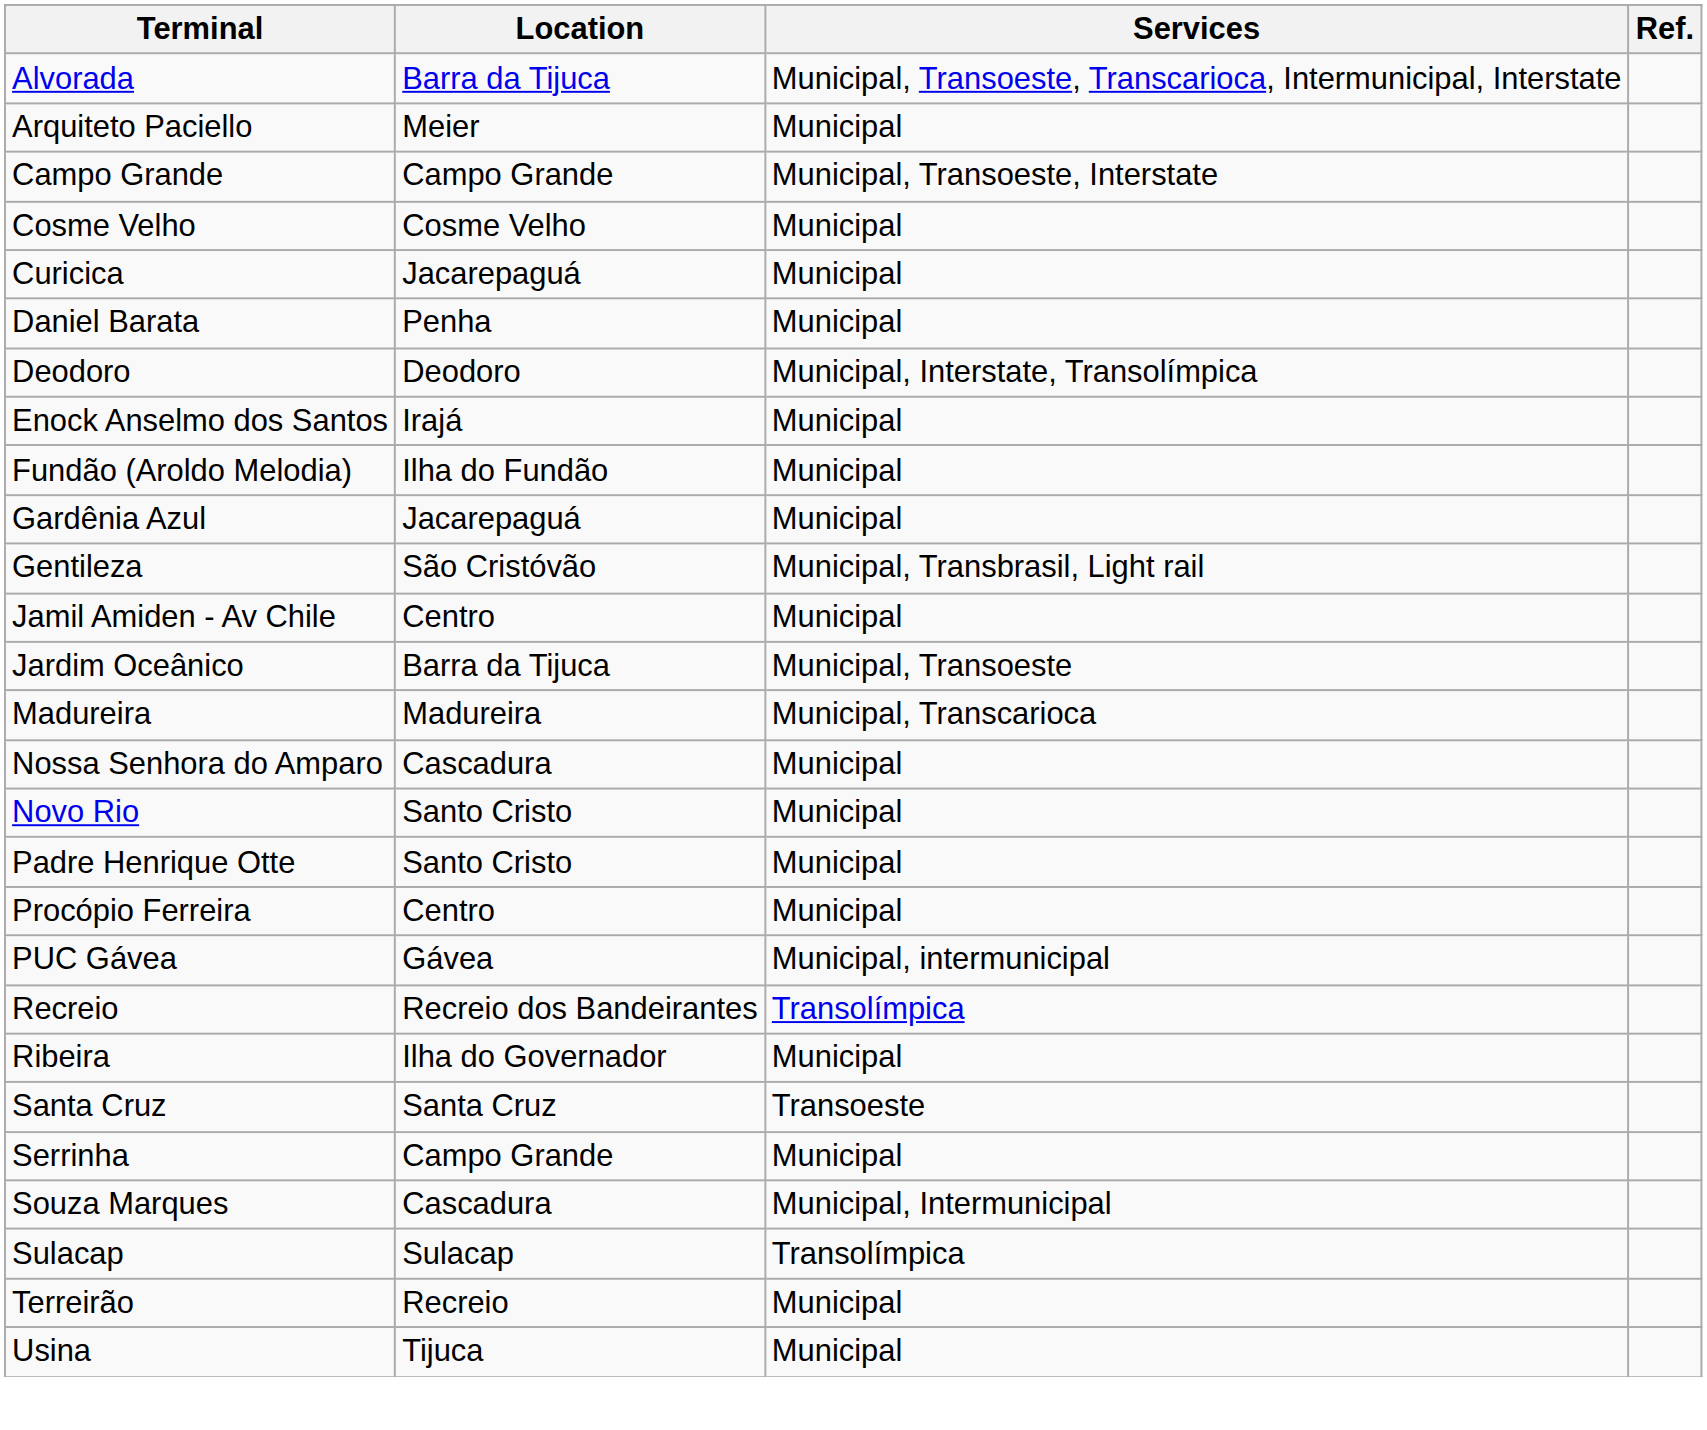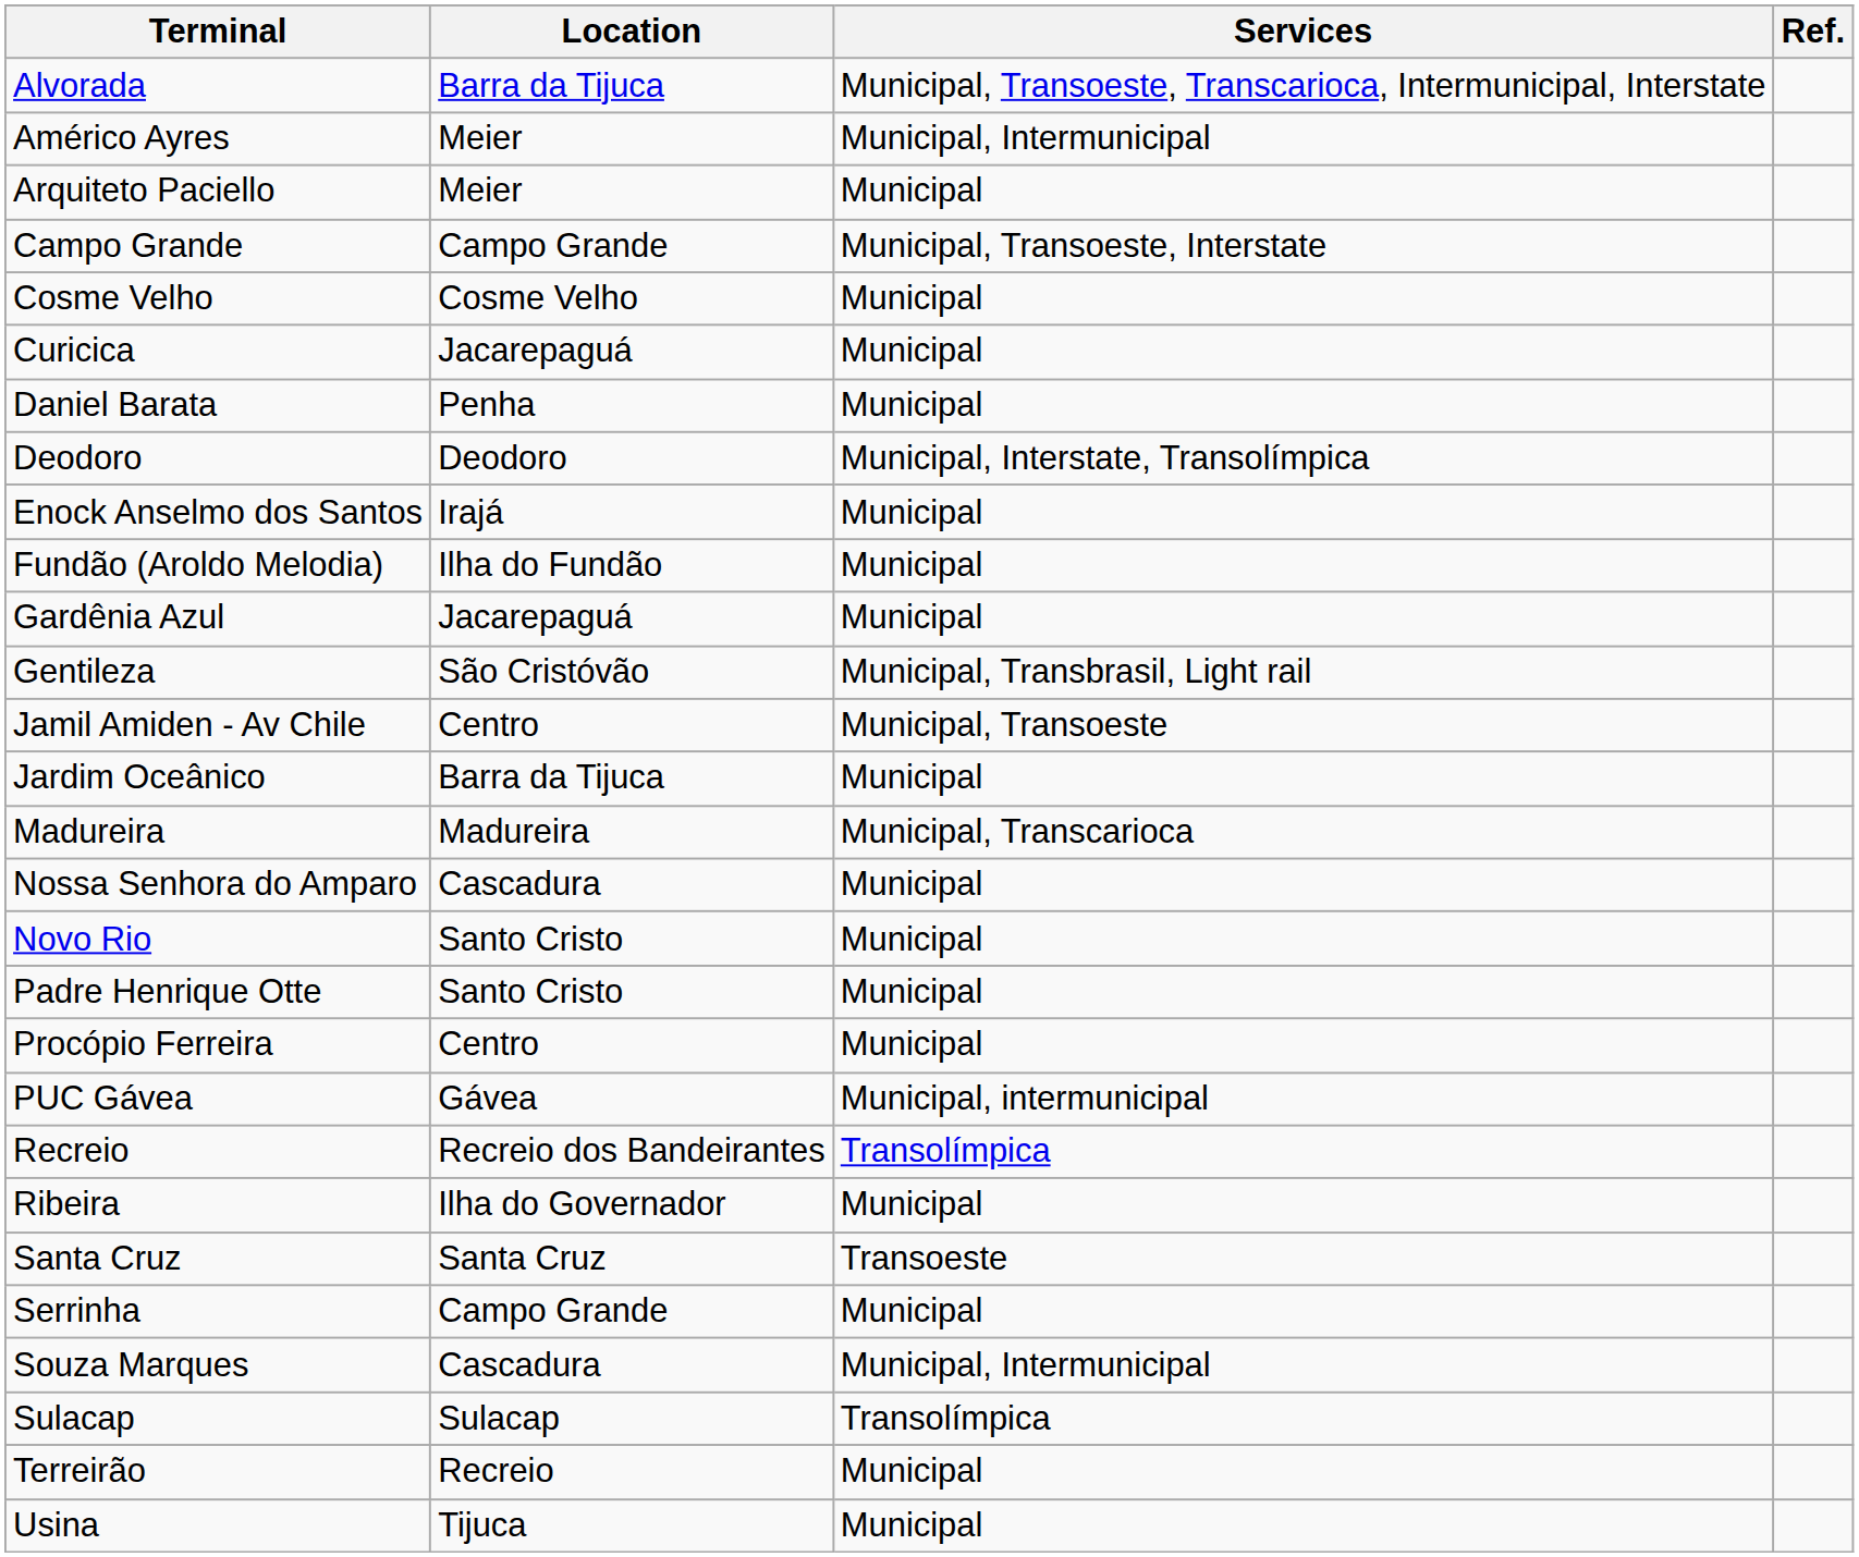+ row: Américo Ayres | Meier | Municipal, Intermunicipal
Jamil Amiden - Av Chile | Services: Municipal -> Municipal, Transoeste
Jardim Oceânico | Services: Municipal, Transoeste -> Municipal
